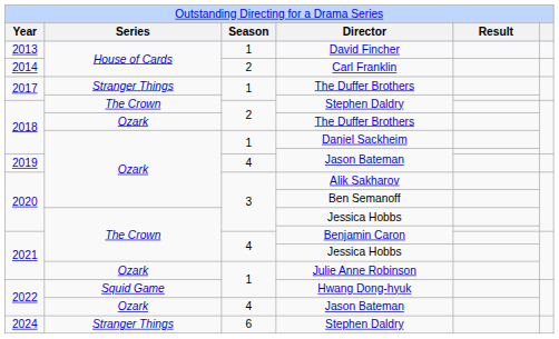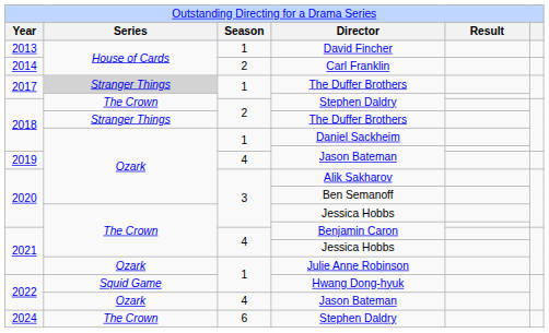2017 / The Duffer Brothers | column 2: no background -> lightgrey background
2018 / The Duffer Brothers | column 2: Ozark -> Stranger Things
2024 / Stephen Daldry | column 2: Stranger Things -> The Crown
